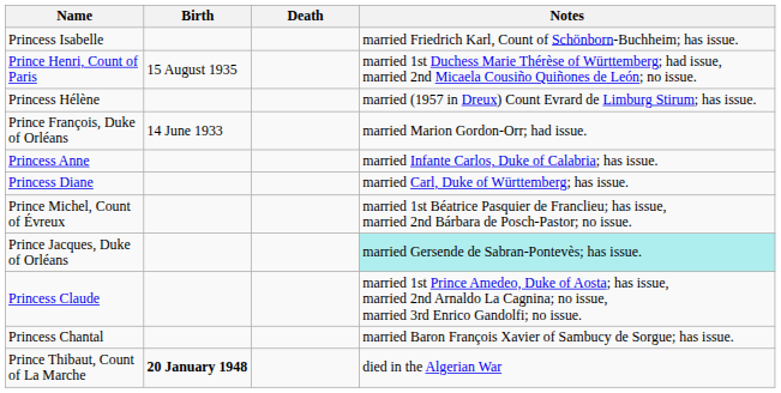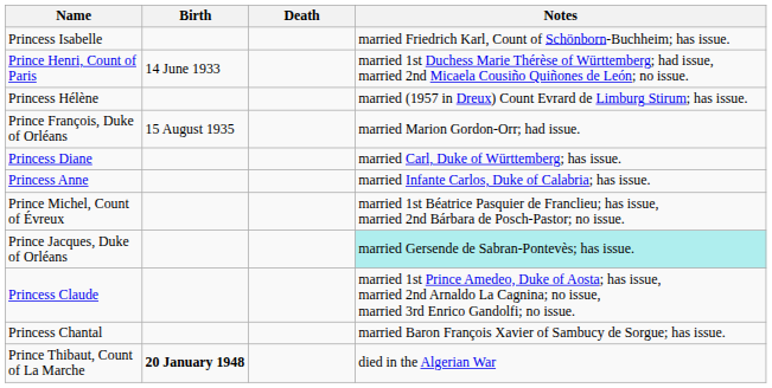Prince Henri, Count of Paris | Birth: 15 August 1935 -> 14 June 1933
Prince François, Duke of Orléans | Birth: 14 June 1933 -> 15 August 1935
rows swapped: Princess Anne <-> Princess Diane
